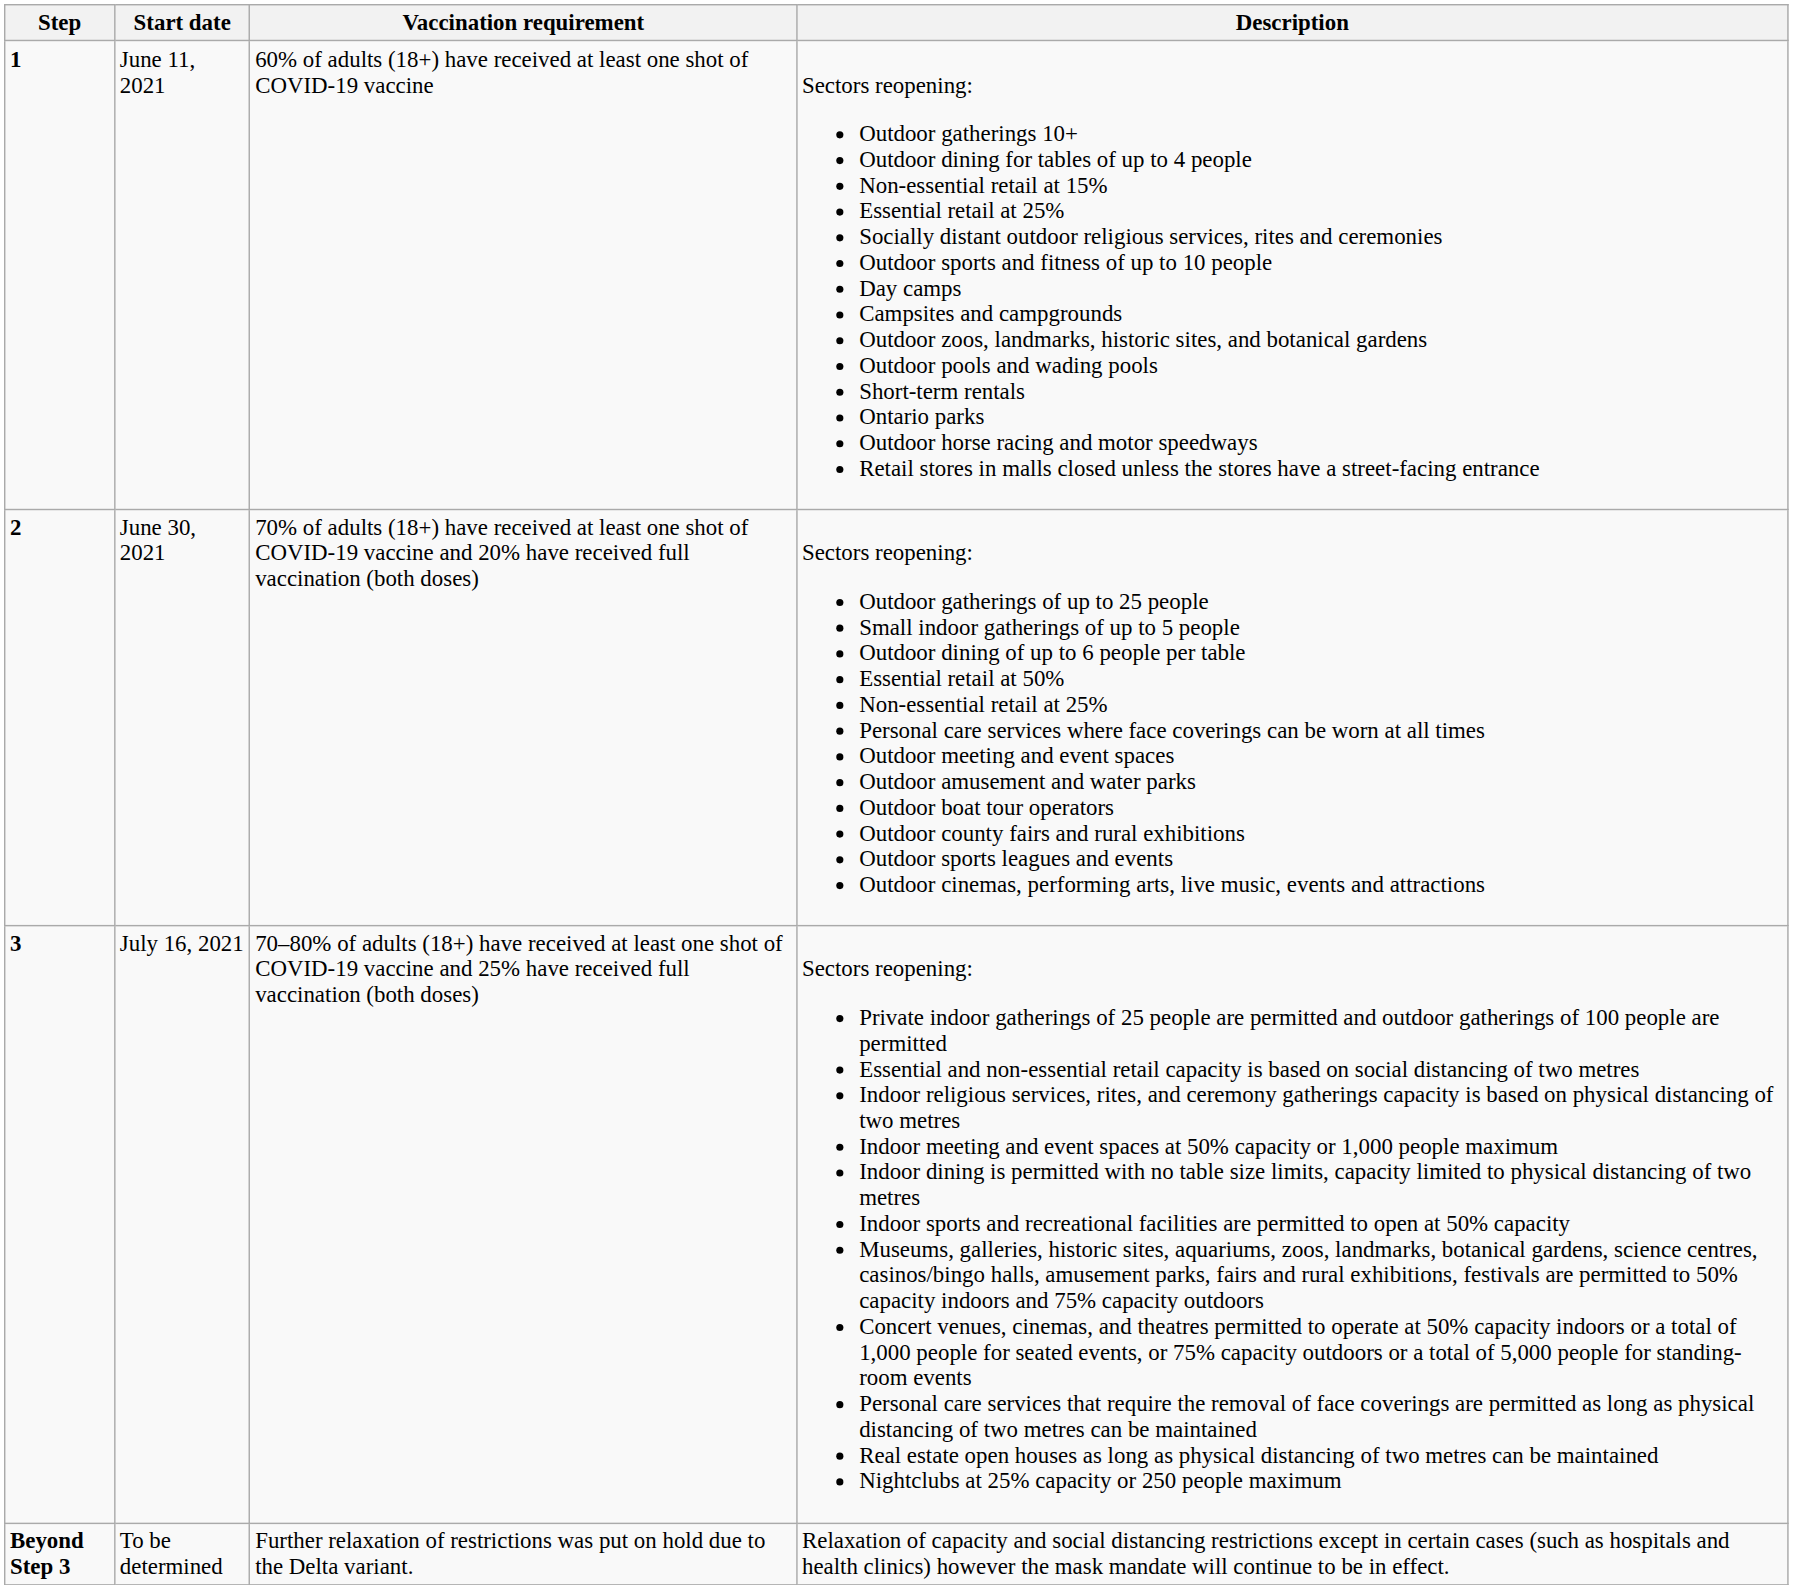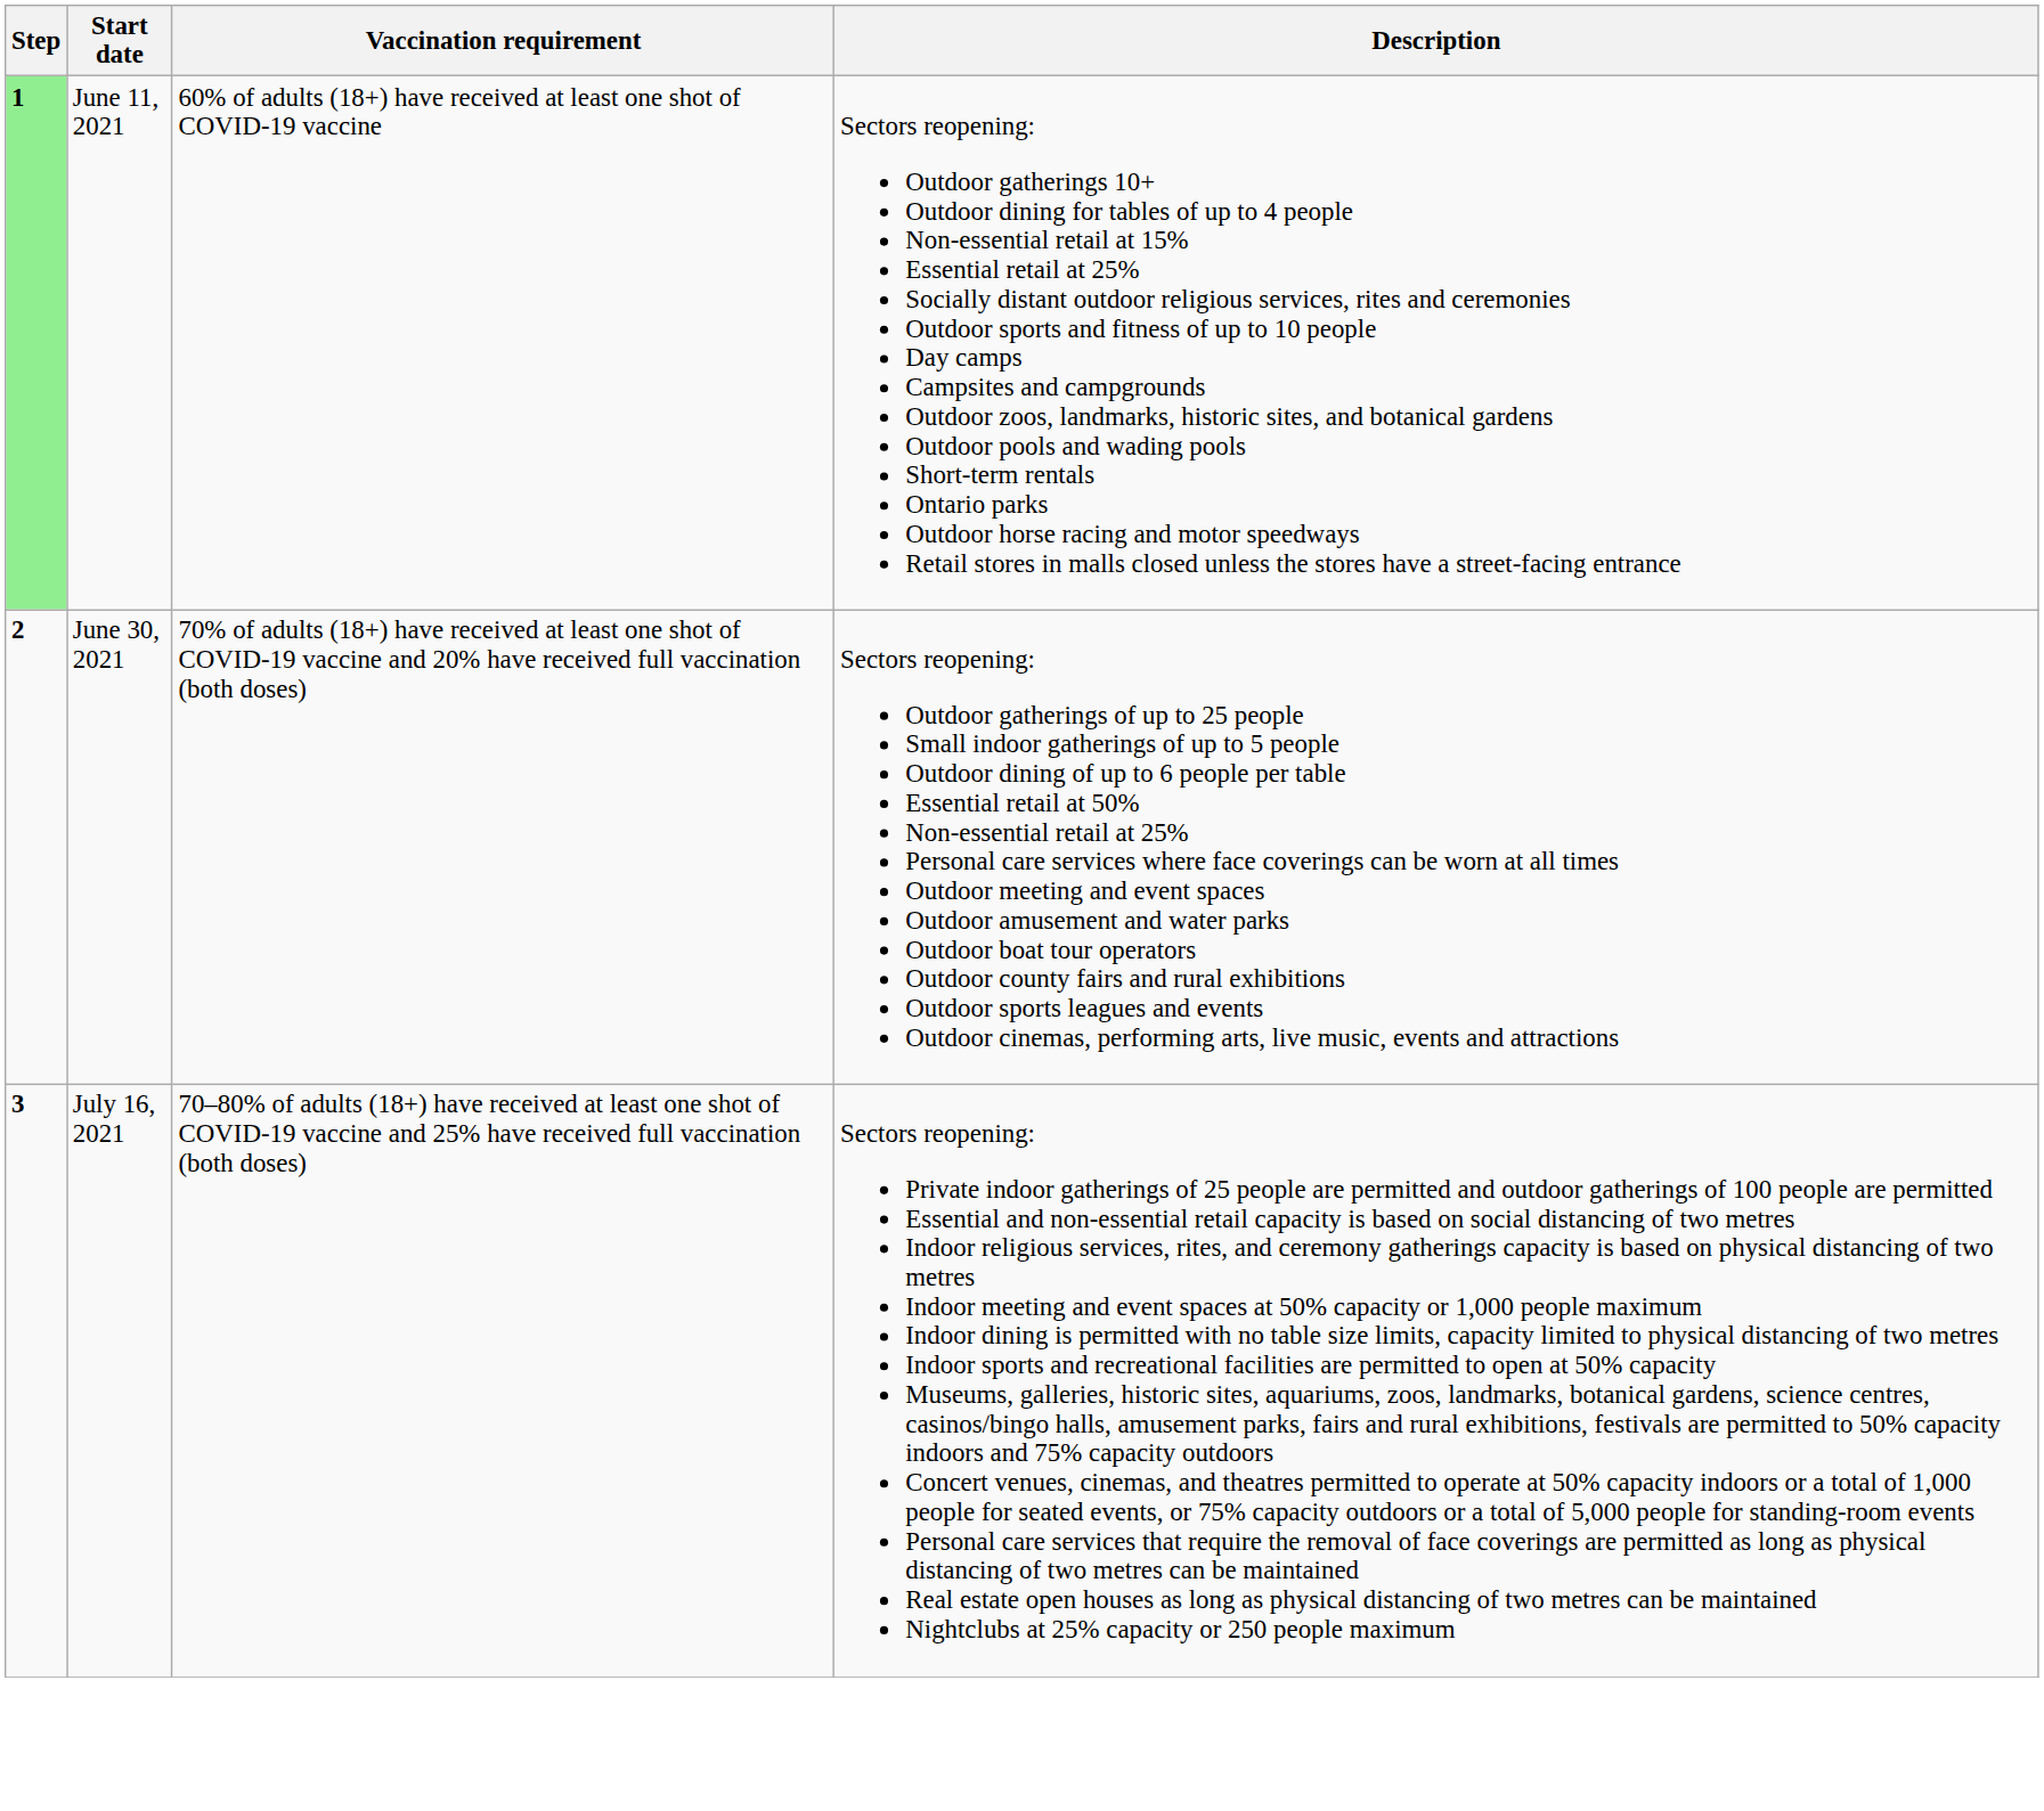June 11, 2021 | Step: no background -> lightgreen background
- row: Beyond Step 3 | To be determined | Further relaxation of restrictions was put on hold due to the Delta variant. | Relaxation of capacity and social distancing restrictions except in certain cases (such as hospitals and health clinics) however the mask mandate will continue to be in effect.
